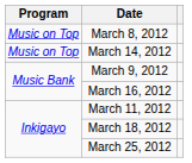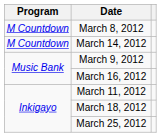March 8, 2012 | Program: Music on Top -> M Countdown
March 14, 2012 | Program: Music on Top -> M Countdown
